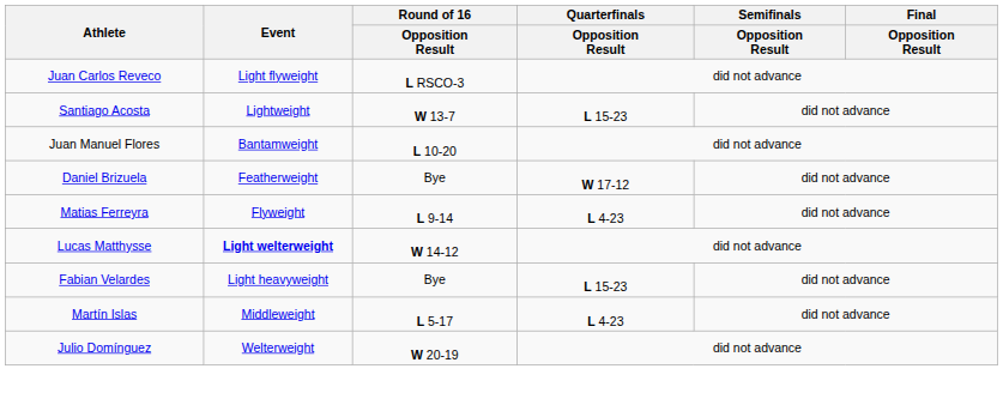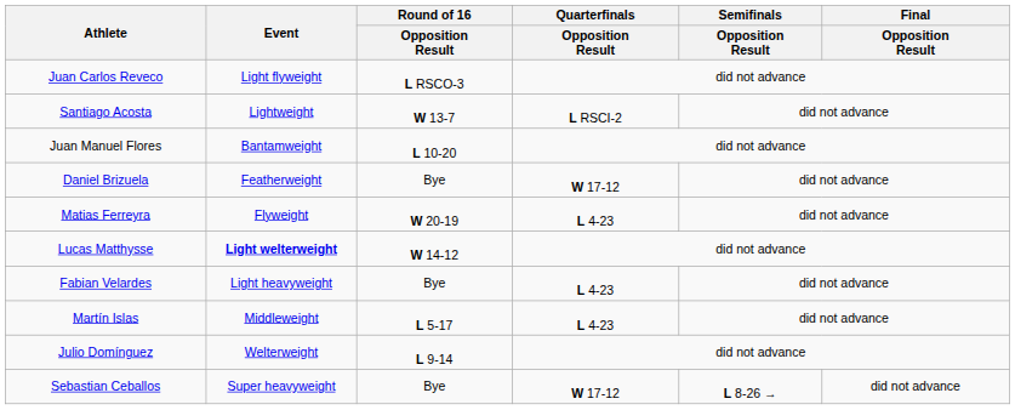Santiago Acosta | Quarterfinals / Opposition Result: L 15-23 -> L RSCI-2
Matias Ferreyra | Round of 16 / Opposition Result: L 9-14 -> W 20-19
Fabian Velardes | Quarterfinals / Opposition Result: L 15-23 -> L 4-23
Julio Domínguez | Round of 16 / Opposition Result: W 20-19 -> L 9-14
+ row: Sebastian Ceballos | Super heavyweight | Bye | W 17-12 | L 8-26 → | did not advance
